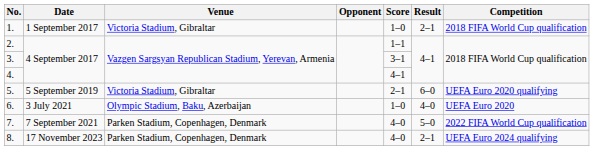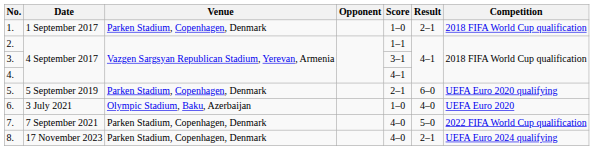1. | Venue: Victoria Stadium, Gibraltar -> Parken Stadium, Copenhagen, Denmark
5. | Venue: Victoria Stadium, Gibraltar -> Parken Stadium, Copenhagen, Denmark
